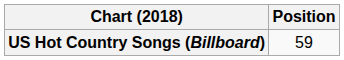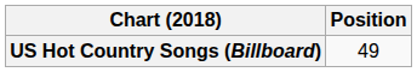US Hot Country Songs (Billboard) | Position: 59 -> 49
